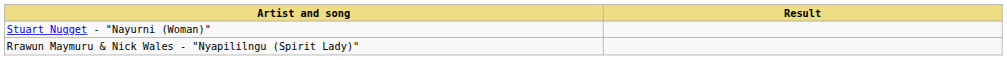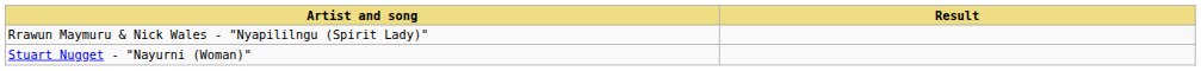rows swapped: Rrawun Maymuru & Nick Wales - "Nyapililngu (Spirit Lady)" <-> Stuart Nugget - "Nayurni (Woman)"
